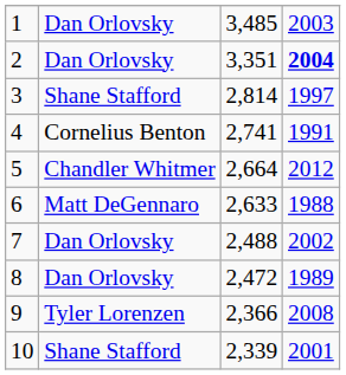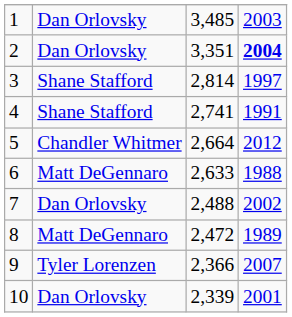4 | column 2: Cornelius Benton -> Shane Stafford
8 | column 2: Dan Orlovsky -> Matt DeGennaro
9 | column 4: 2008 -> 2007
10 | column 2: Shane Stafford -> Dan Orlovsky
